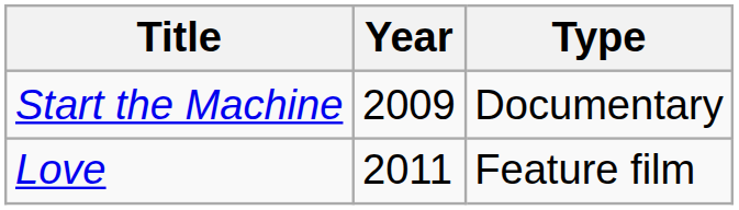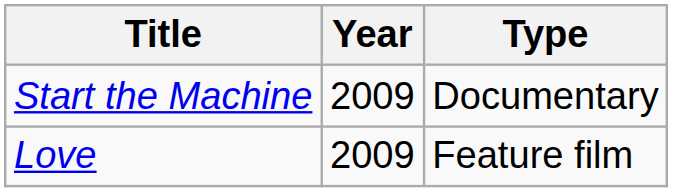Love | Year: 2011 -> 2009
